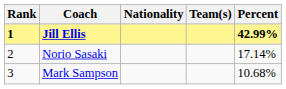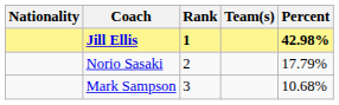columns swapped: Rank <-> Nationality
Jill Ellis | Percent: 42.99% -> 42.98%
Norio Sasaki | Percent: 17.14% -> 17.79%
